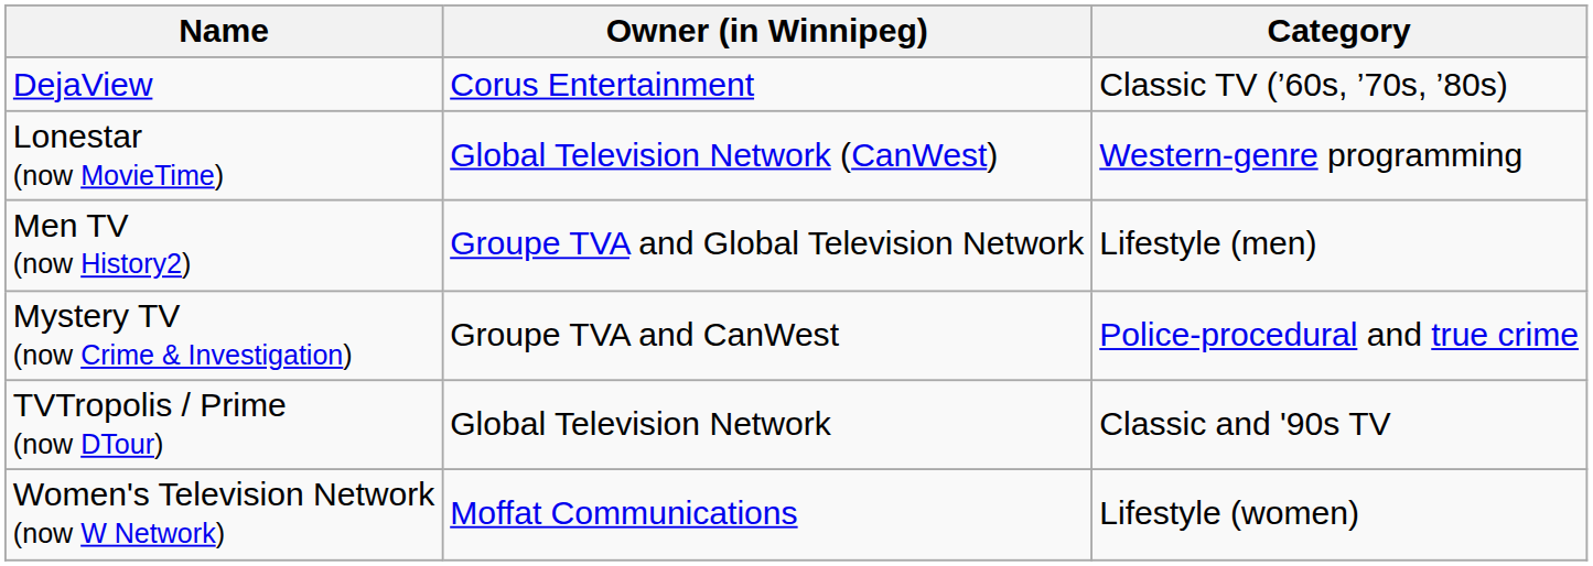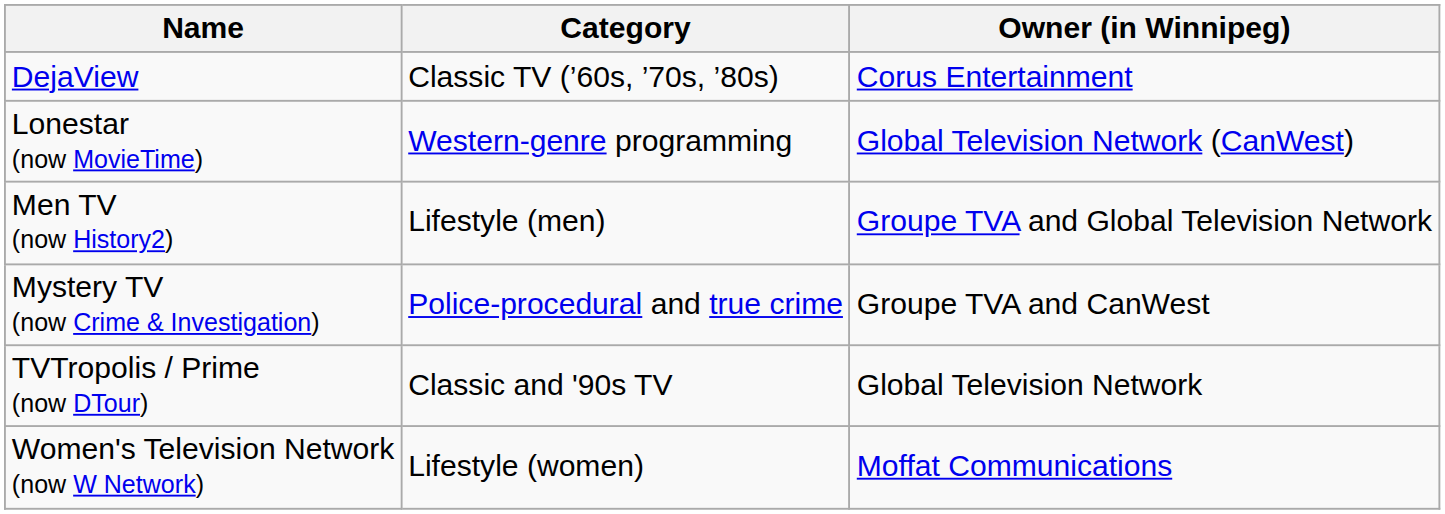columns swapped: Owner (in Winnipeg) <-> Category
